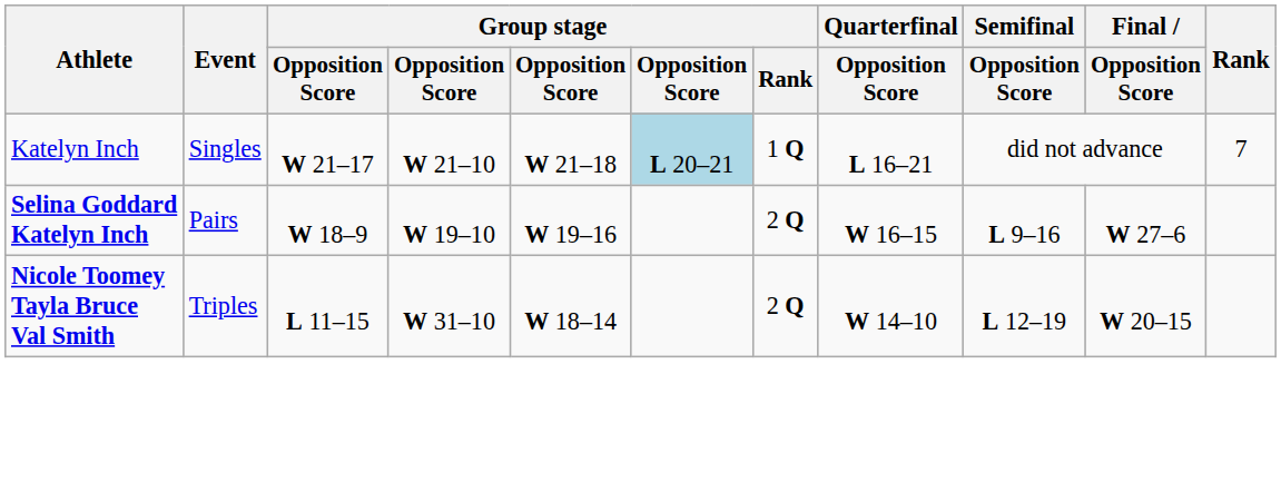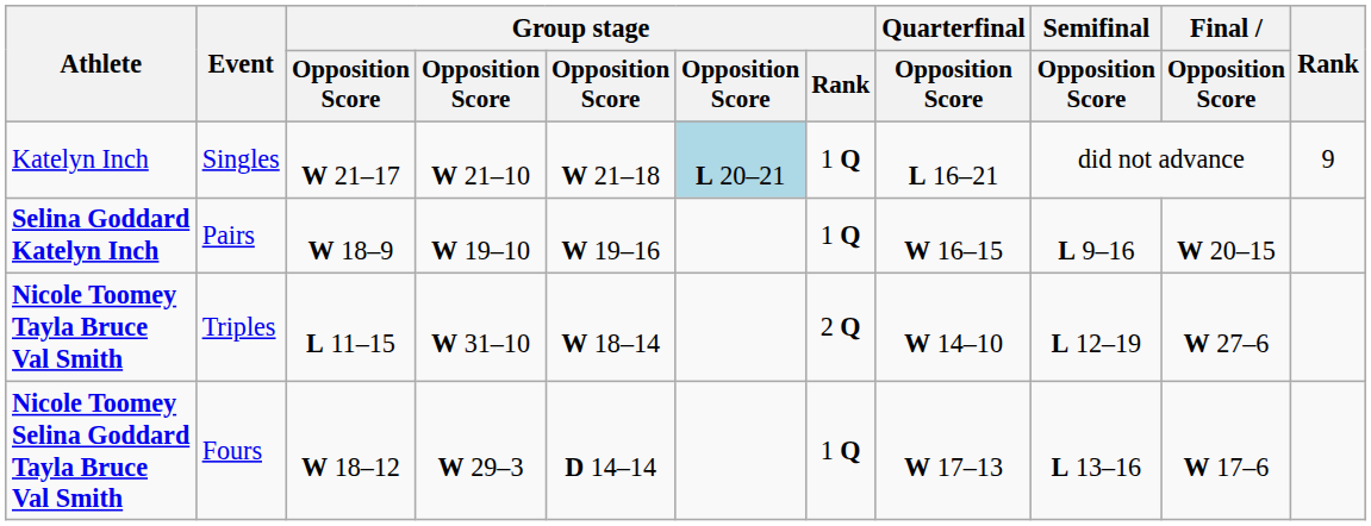Katelyn Inch | Rank: 7 -> 9
Selina Goddard Katelyn Inch | Group stage / Rank: 2 Q -> 1 Q
Selina Goddard Katelyn Inch | Final / Opposition Score: W 27–6 -> W 20–15
Nicole Toomey Tayla Bruce Val Smith | Final / Opposition Score: W 20–15 -> W 27–6
+ row: Nicole Toomey Selina Goddard Tayla Bruce Val Smith | Fours | W 18–12 | W 29–3 | D 14–14 | 1 Q | W 17–13 | L 13–16 | W 17–6
